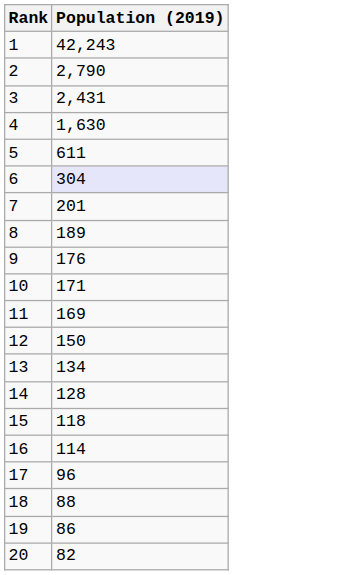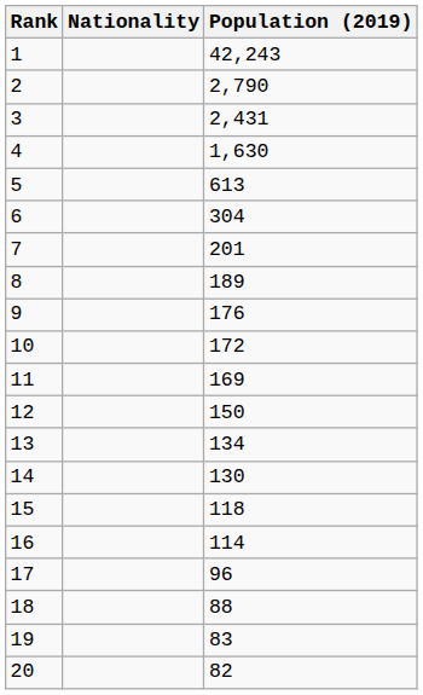+ column: Nationality
5 | Population (2019): 611 -> 613
6 | Population (2019): lavender background -> no background
10 | Population (2019): 171 -> 172
14 | Population (2019): 128 -> 130
19 | Population (2019): 86 -> 83
